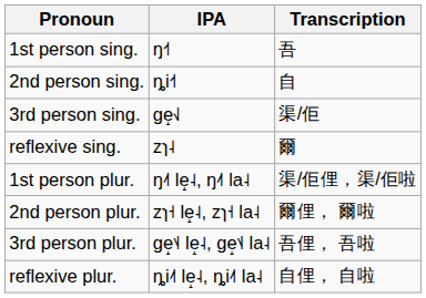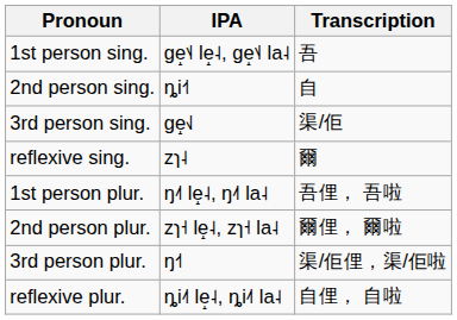1st person sing. | IPA: ŋ˧˦ -> ɡe̝˦˨ le̝˨, ɡe̝˦˨ la˨
1st person plur. | Transcription: 渠/佢俚，渠/佢啦 -> 吾俚， 吾啦
3rd person plur. | IPA: ɡe̝˦˨ le̝˨, ɡe̝˦˨ la˨ -> ŋ˧˦
3rd person plur. | Transcription: 吾俚， 吾啦 -> 渠/佢俚，渠/佢啦
